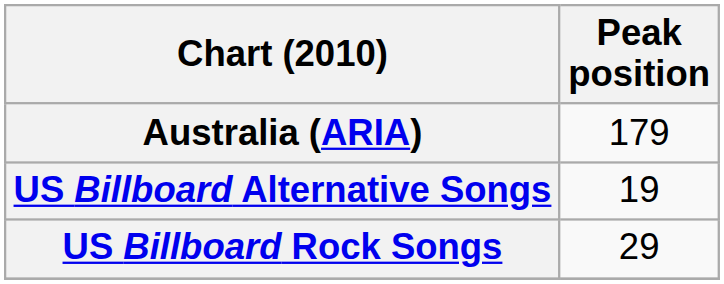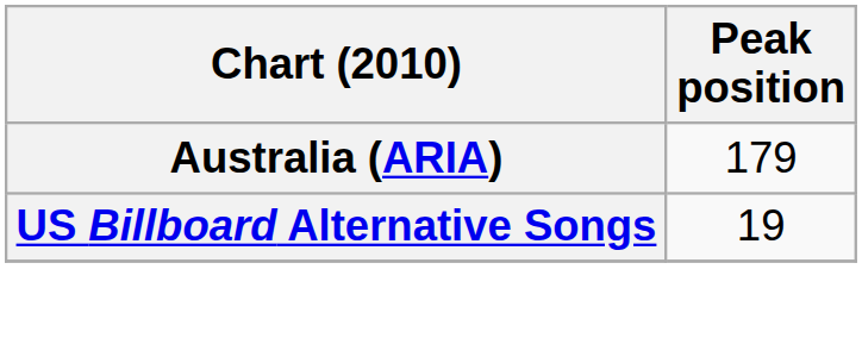- row: US Billboard Rock Songs | 29
